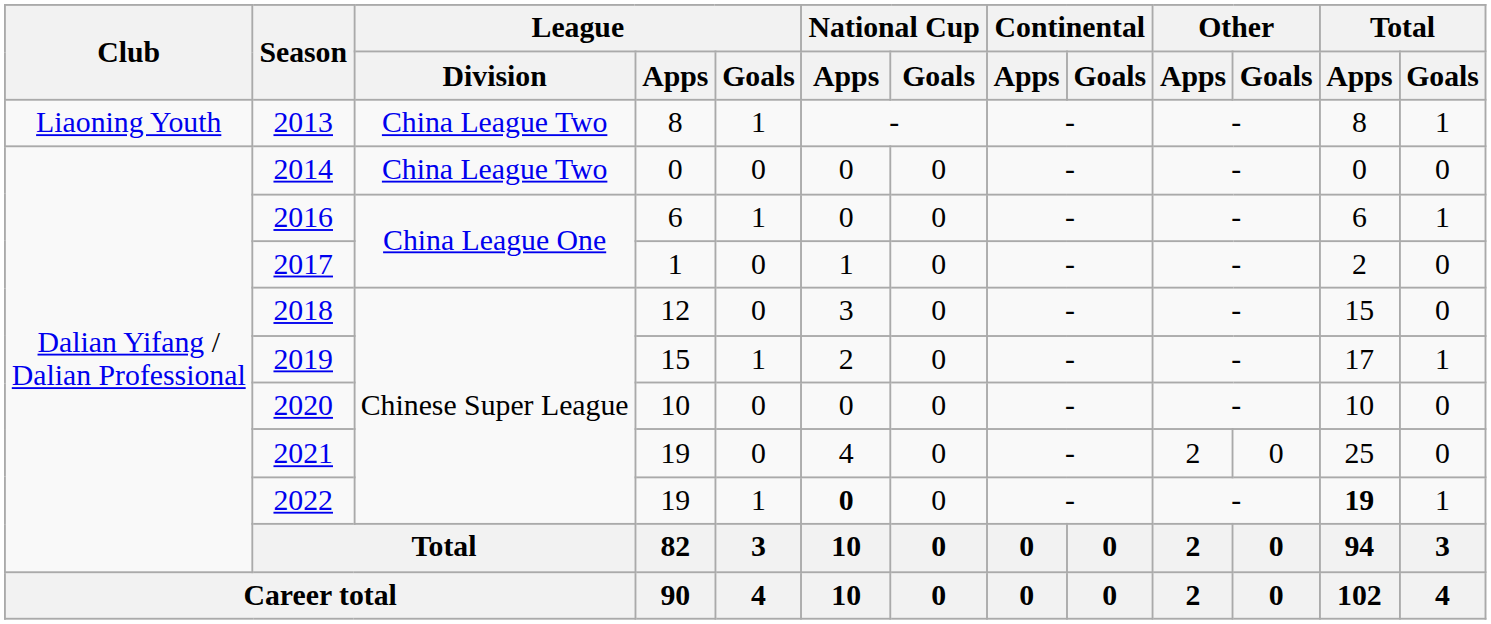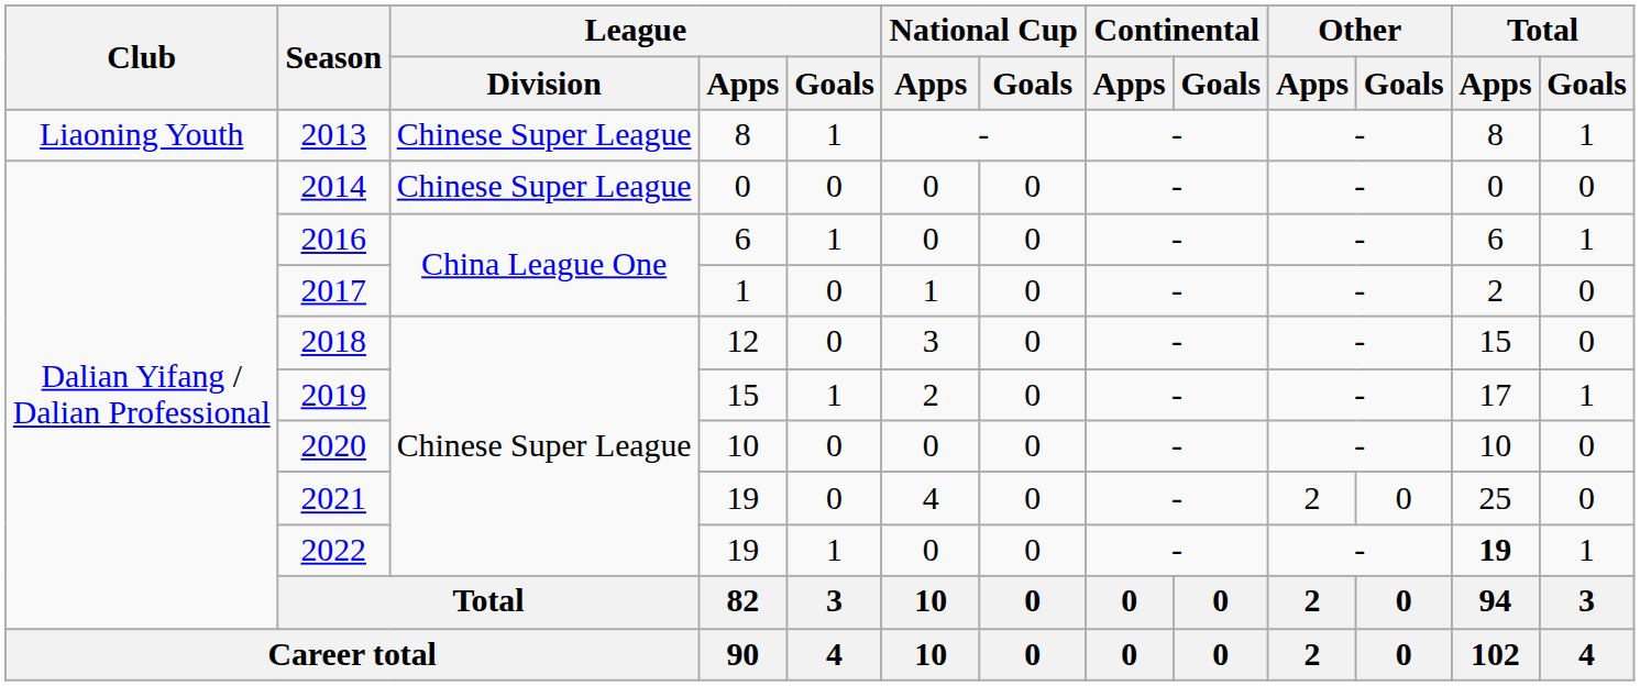2013 | League / Division: China League Two -> Chinese Super League
2014 | League / Division: China League Two -> Chinese Super League
2022 | National Cup / Apps: bold -> normal
